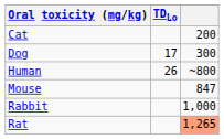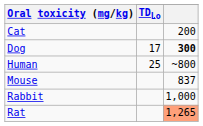Dog | column 3: normal -> bold
Human | TDLo: 26 -> 25
Mouse | column 3: 847 -> 837
